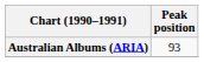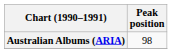Australian Albums (ARIA) | Peak position: 93 -> 98
